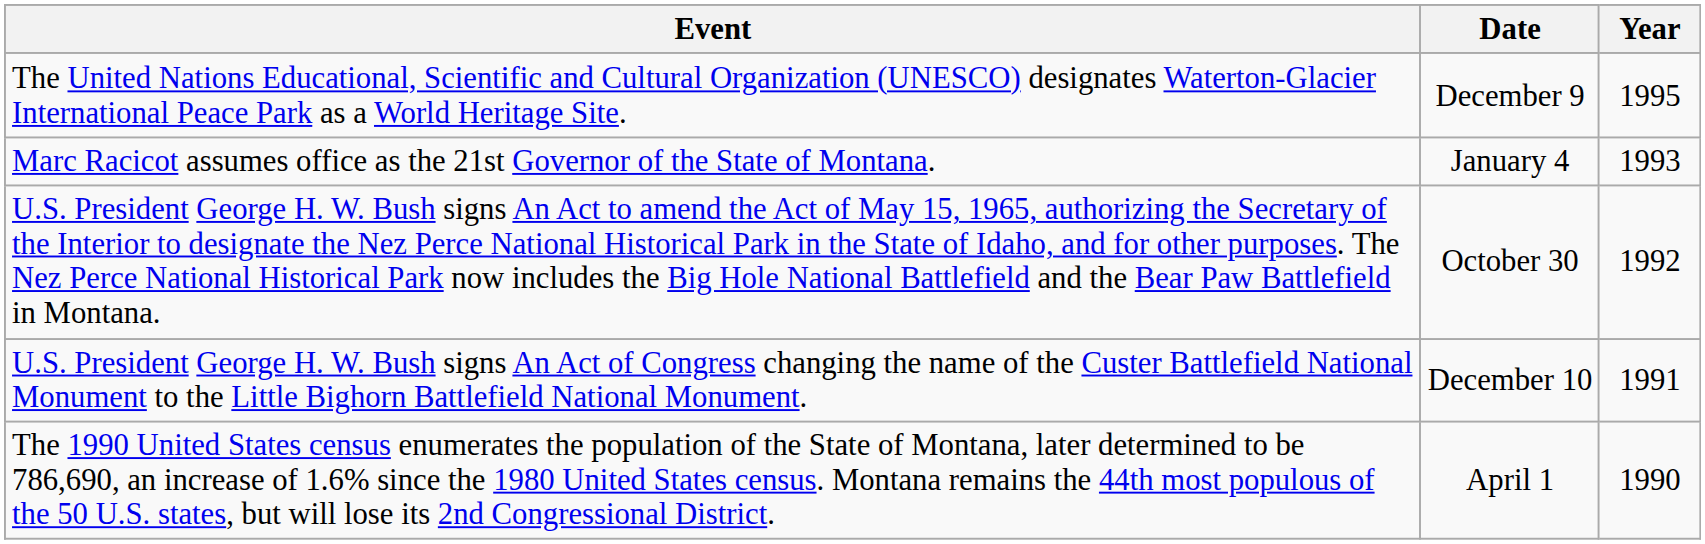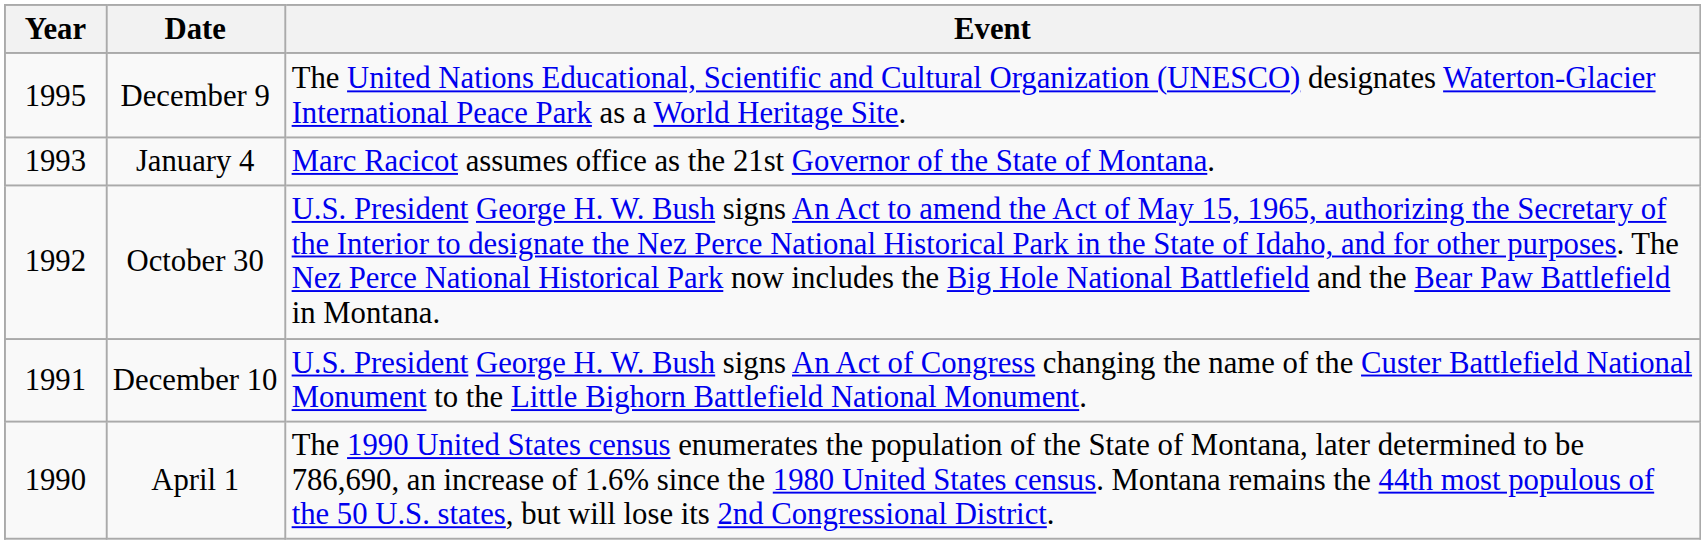columns swapped: Year <-> Event
